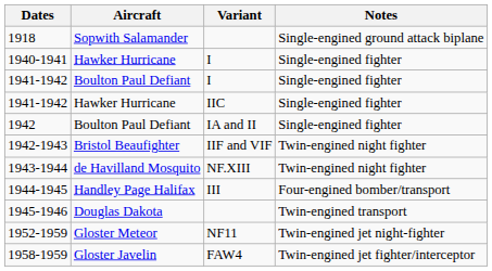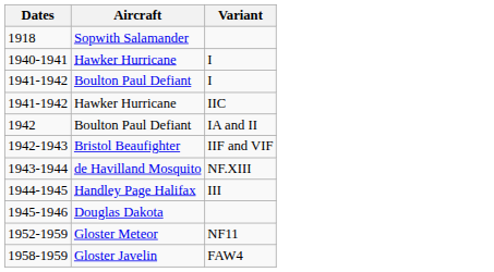- column: Notes | Single-engined ground attack biplane | Single-engined fighter | Single-engined fighter | Single-engined fighter | Single-engined fighter | Twin-engined night fighter | Twin-engined night fighter | Four-engined bomber/transport | Twin-engined transport | Twin-engined jet night-fighter | Twin-engined jet fighter/interceptor
